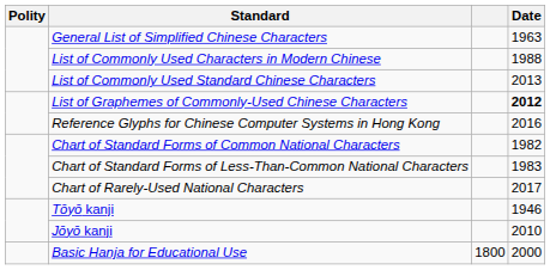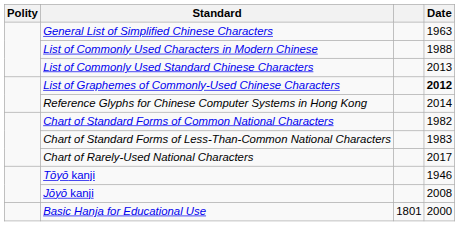Reference Glyphs for Chinese Computer Systems in Hong Kong | Date: 2016 -> 2014
Jōyō kanji | Date: 2010 -> 2008
Basic Hanja for Educational Use | column 3: 1800 -> 1801
